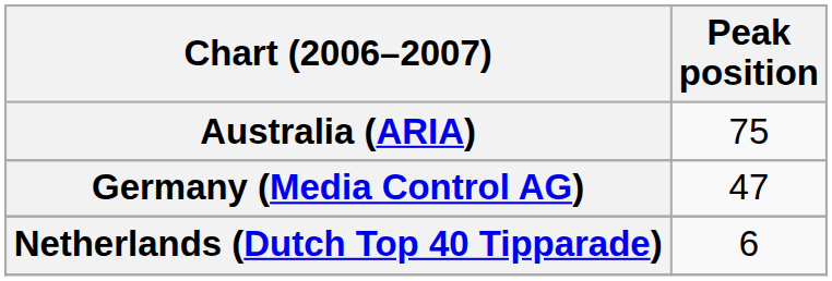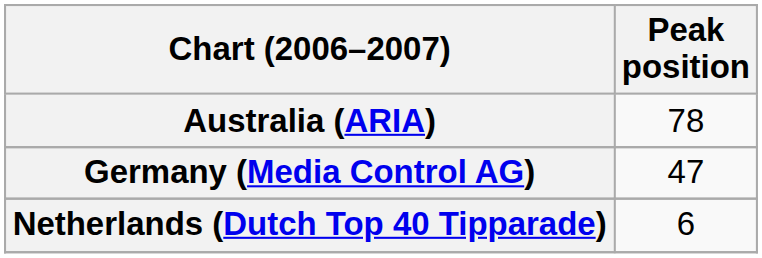Australia (ARIA) | Peak position: 75 -> 78
